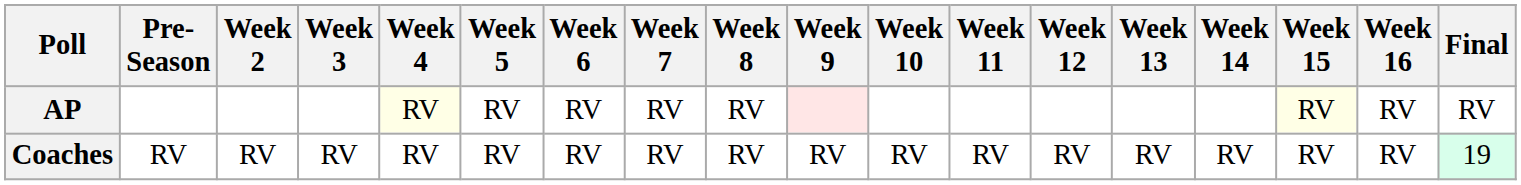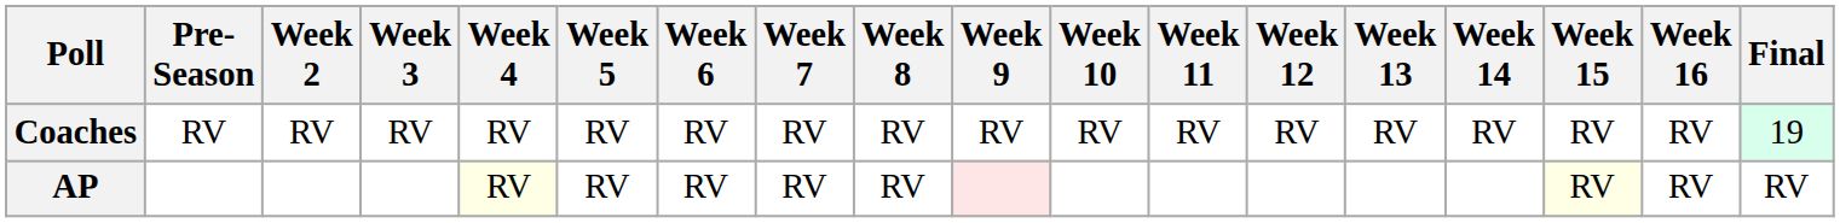rows swapped: AP <-> Coaches
